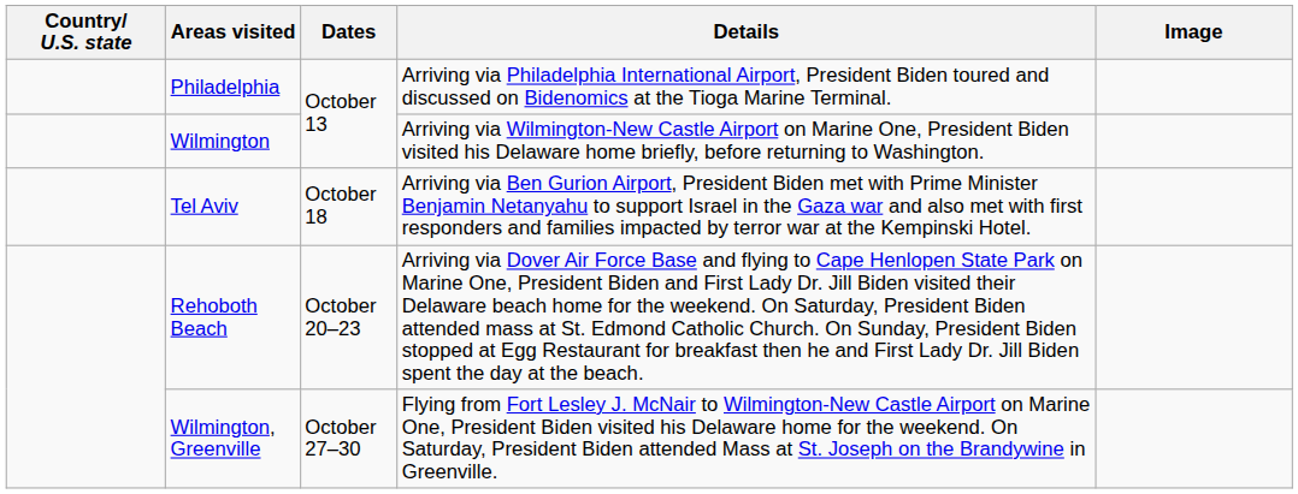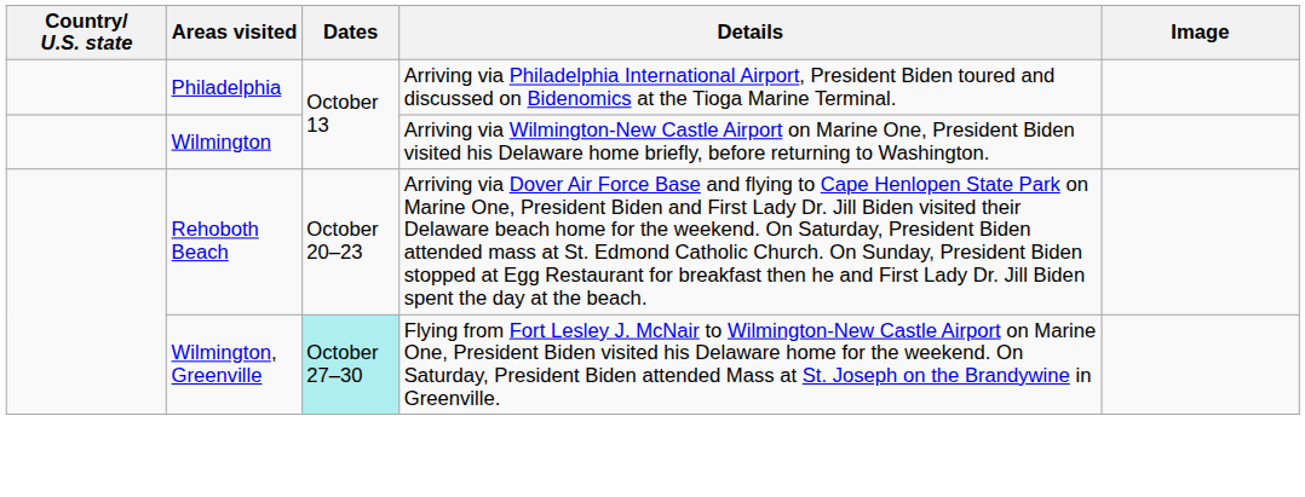- row: Tel Aviv | October 18 | Arriving via Ben Gurion Airport, President Biden met with Prime Minister Benjamin Netanyahu to support Israel in the Gaza war and also met with first responders and families impacted by terror war at the Kempinski Hotel.
Wilmington, Greenville | Dates: no background -> paleturquoise background
